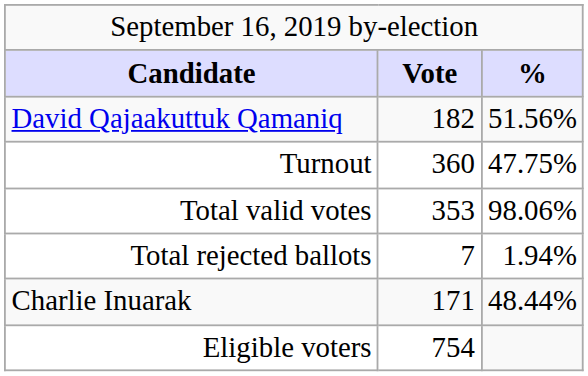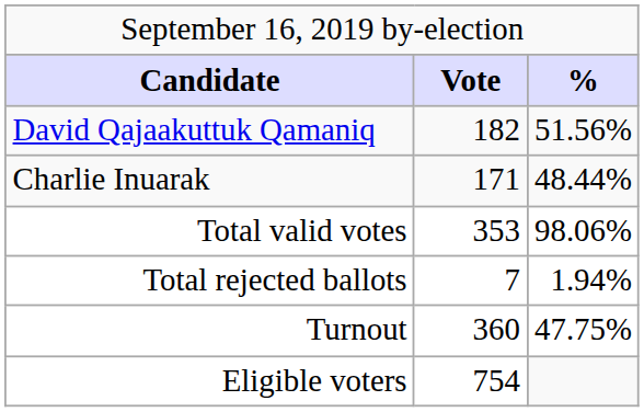rows swapped: Charlie Inuarak <-> Turnout
